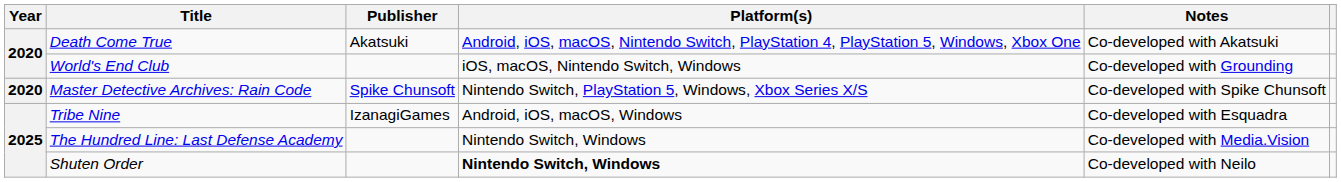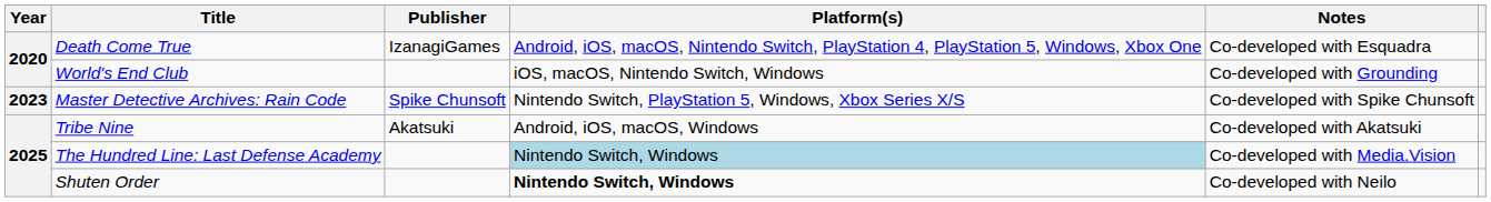Death Come True | Publisher: Akatsuki -> IzanagiGames
Death Come True | Notes: Co-developed with Akatsuki -> Co-developed with Esquadra
Master Detective Archives: Rain Code | Year: 2020 -> 2023
Tribe Nine | Publisher: IzanagiGames -> Akatsuki
Tribe Nine | Notes: Co-developed with Esquadra -> Co-developed with Akatsuki
The Hundred Line: Last Defense Academy | Platform(s): no background -> lightblue background
